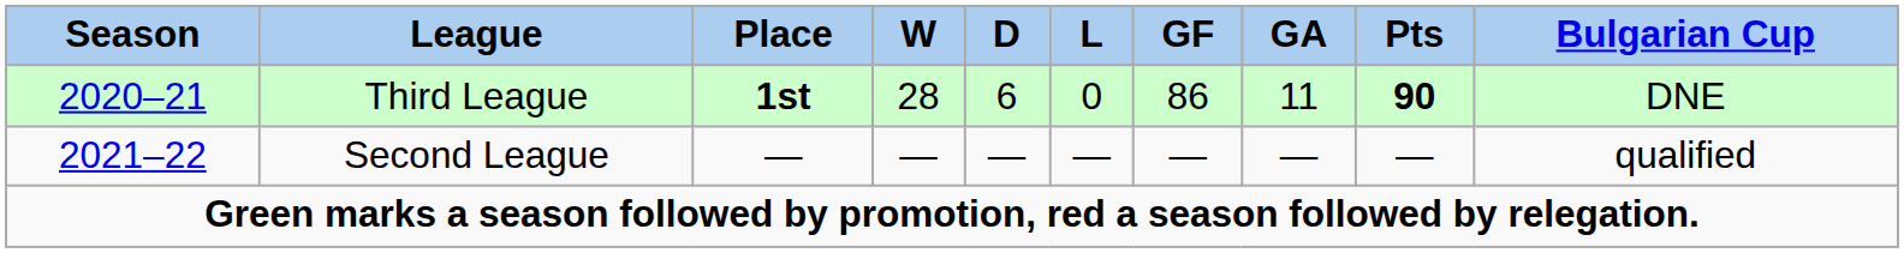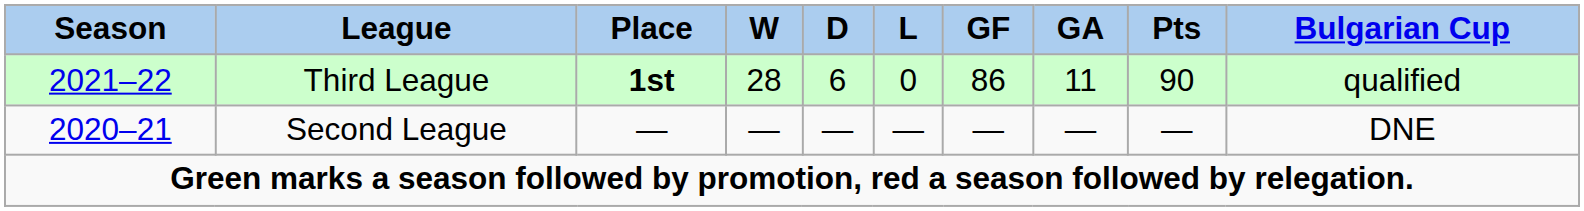Third League | Season: 2020–21 -> 2021–22
Third League | Pts: bold -> normal
Third League | Bulgarian Cup: DNE -> qualified
Second League | Season: 2021–22 -> 2020–21
Second League | Bulgarian Cup: qualified -> DNE
